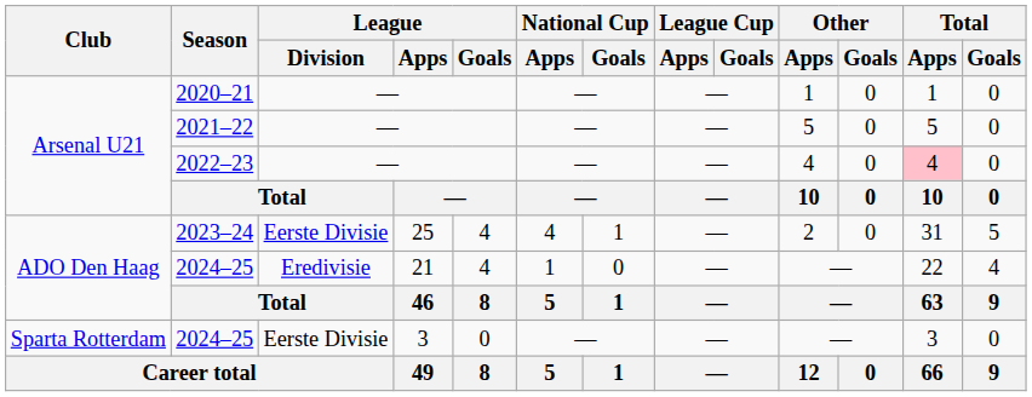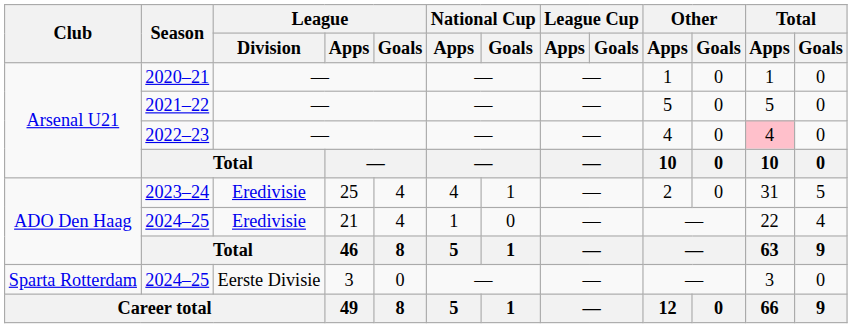2023–24 | League / Division: Eerste Divisie -> Eredivisie
